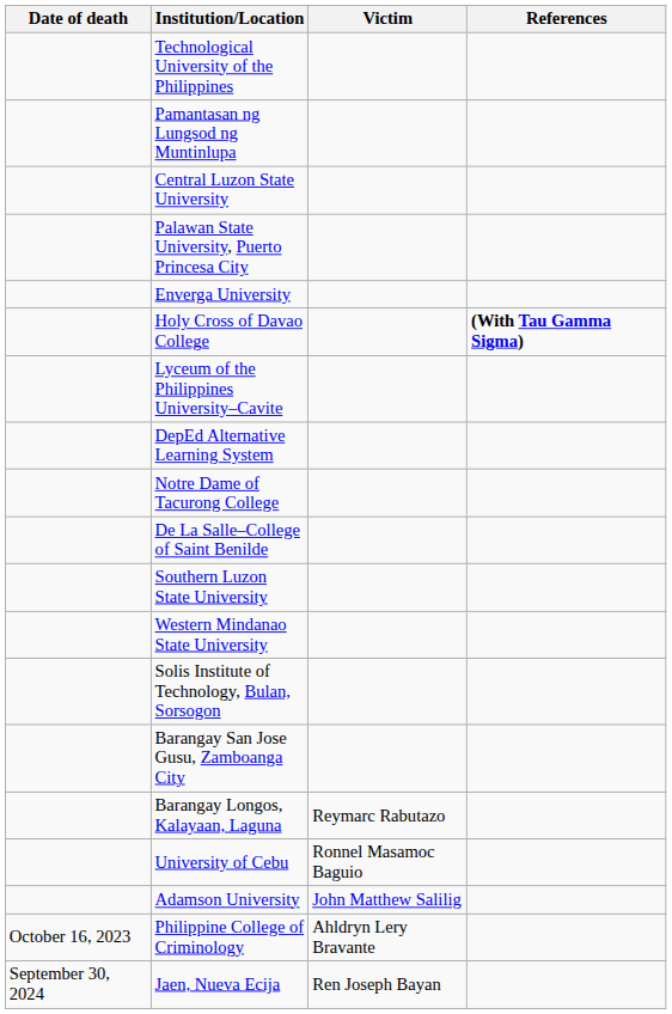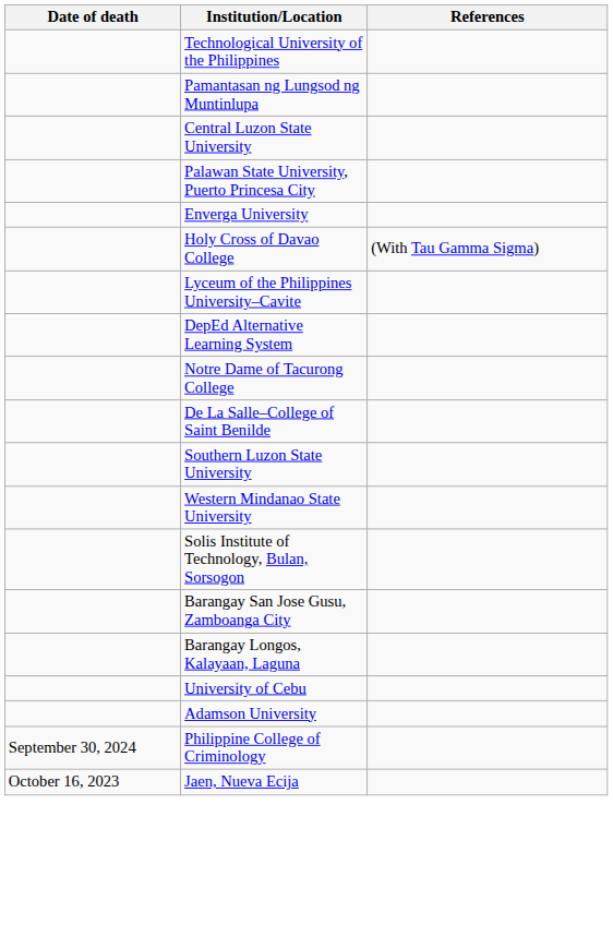- column: Victim | Reymarc Rabutazo | Ronnel Masamoc Baguio | John Matthew Salilig | Ahldryn Lery Bravante | Ren Joseph Bayan
Holy Cross of Davao College | References: bold -> normal
Philippine College of Criminology | Date of death: October 16, 2023 -> September 30, 2024
Jaen, Nueva Ecija | Date of death: September 30, 2024 -> October 16, 2023
